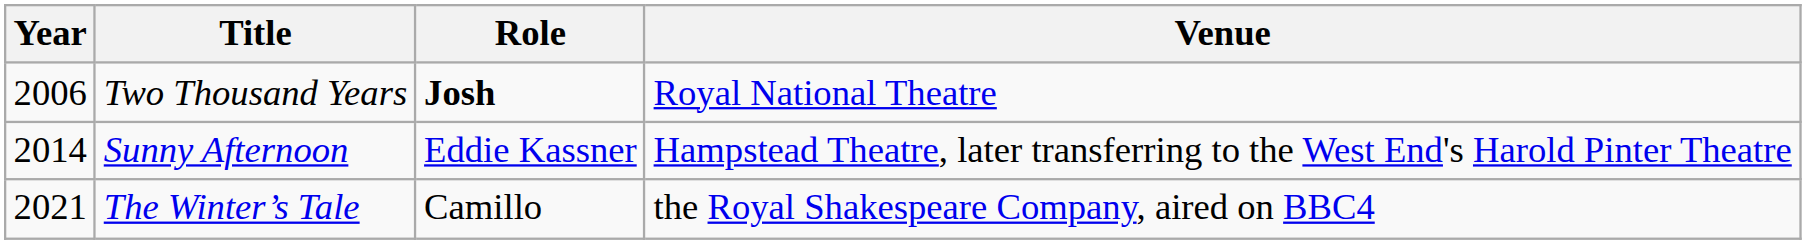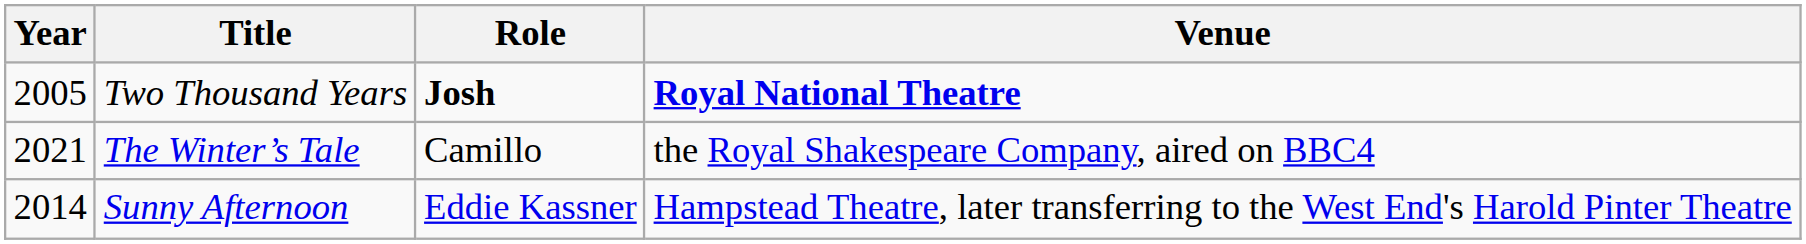Two Thousand Years | Year: 2006 -> 2005
Two Thousand Years | Venue: normal -> bold
rows swapped: Sunny Afternoon <-> The Winter’s Tale
